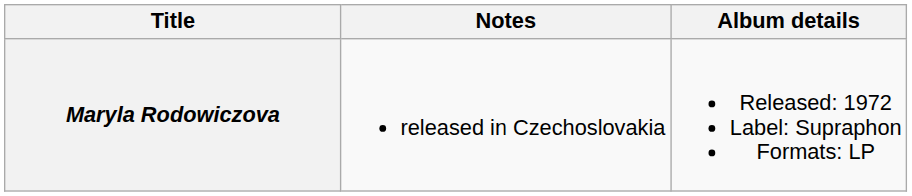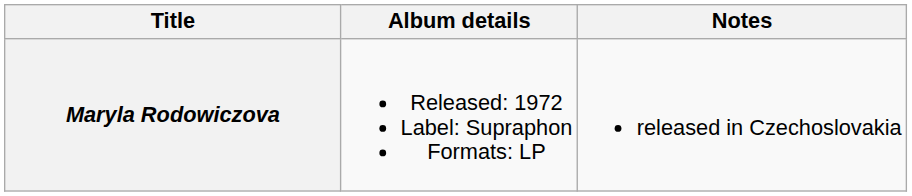columns swapped: Album details <-> Notes
